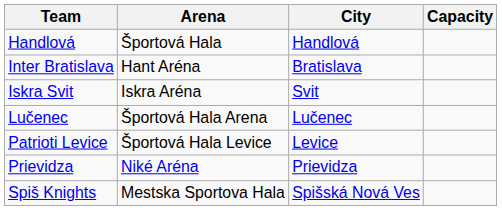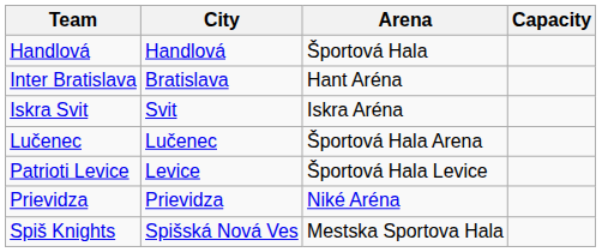columns swapped: City <-> Arena
